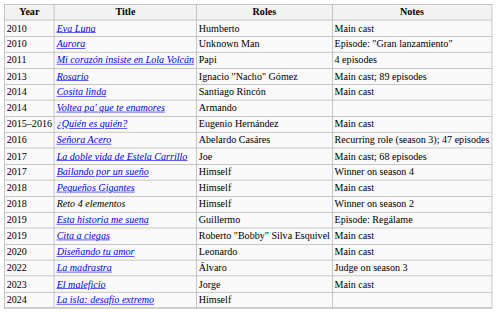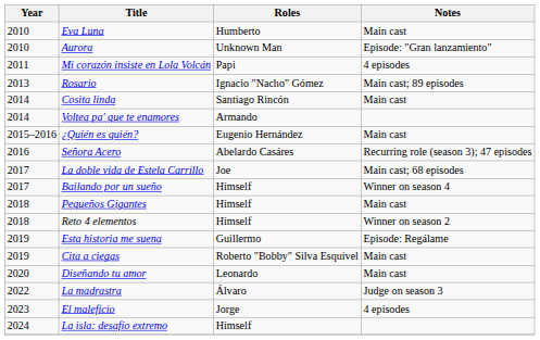El maleficio | Notes: Main cast -> 4 episodes
